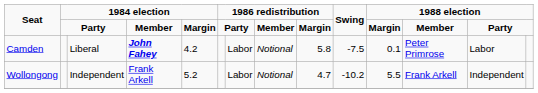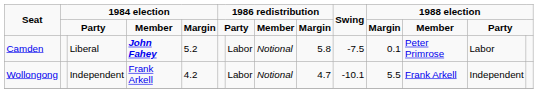Camden | column 5: 4.2 -> 5.2
Wollongong | column 5: 5.2 -> 4.2
Wollongong | Swing: -10.2 -> -10.1
